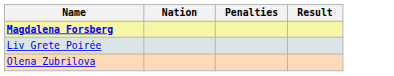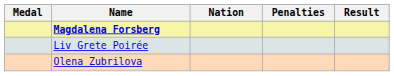+ column: Medal
